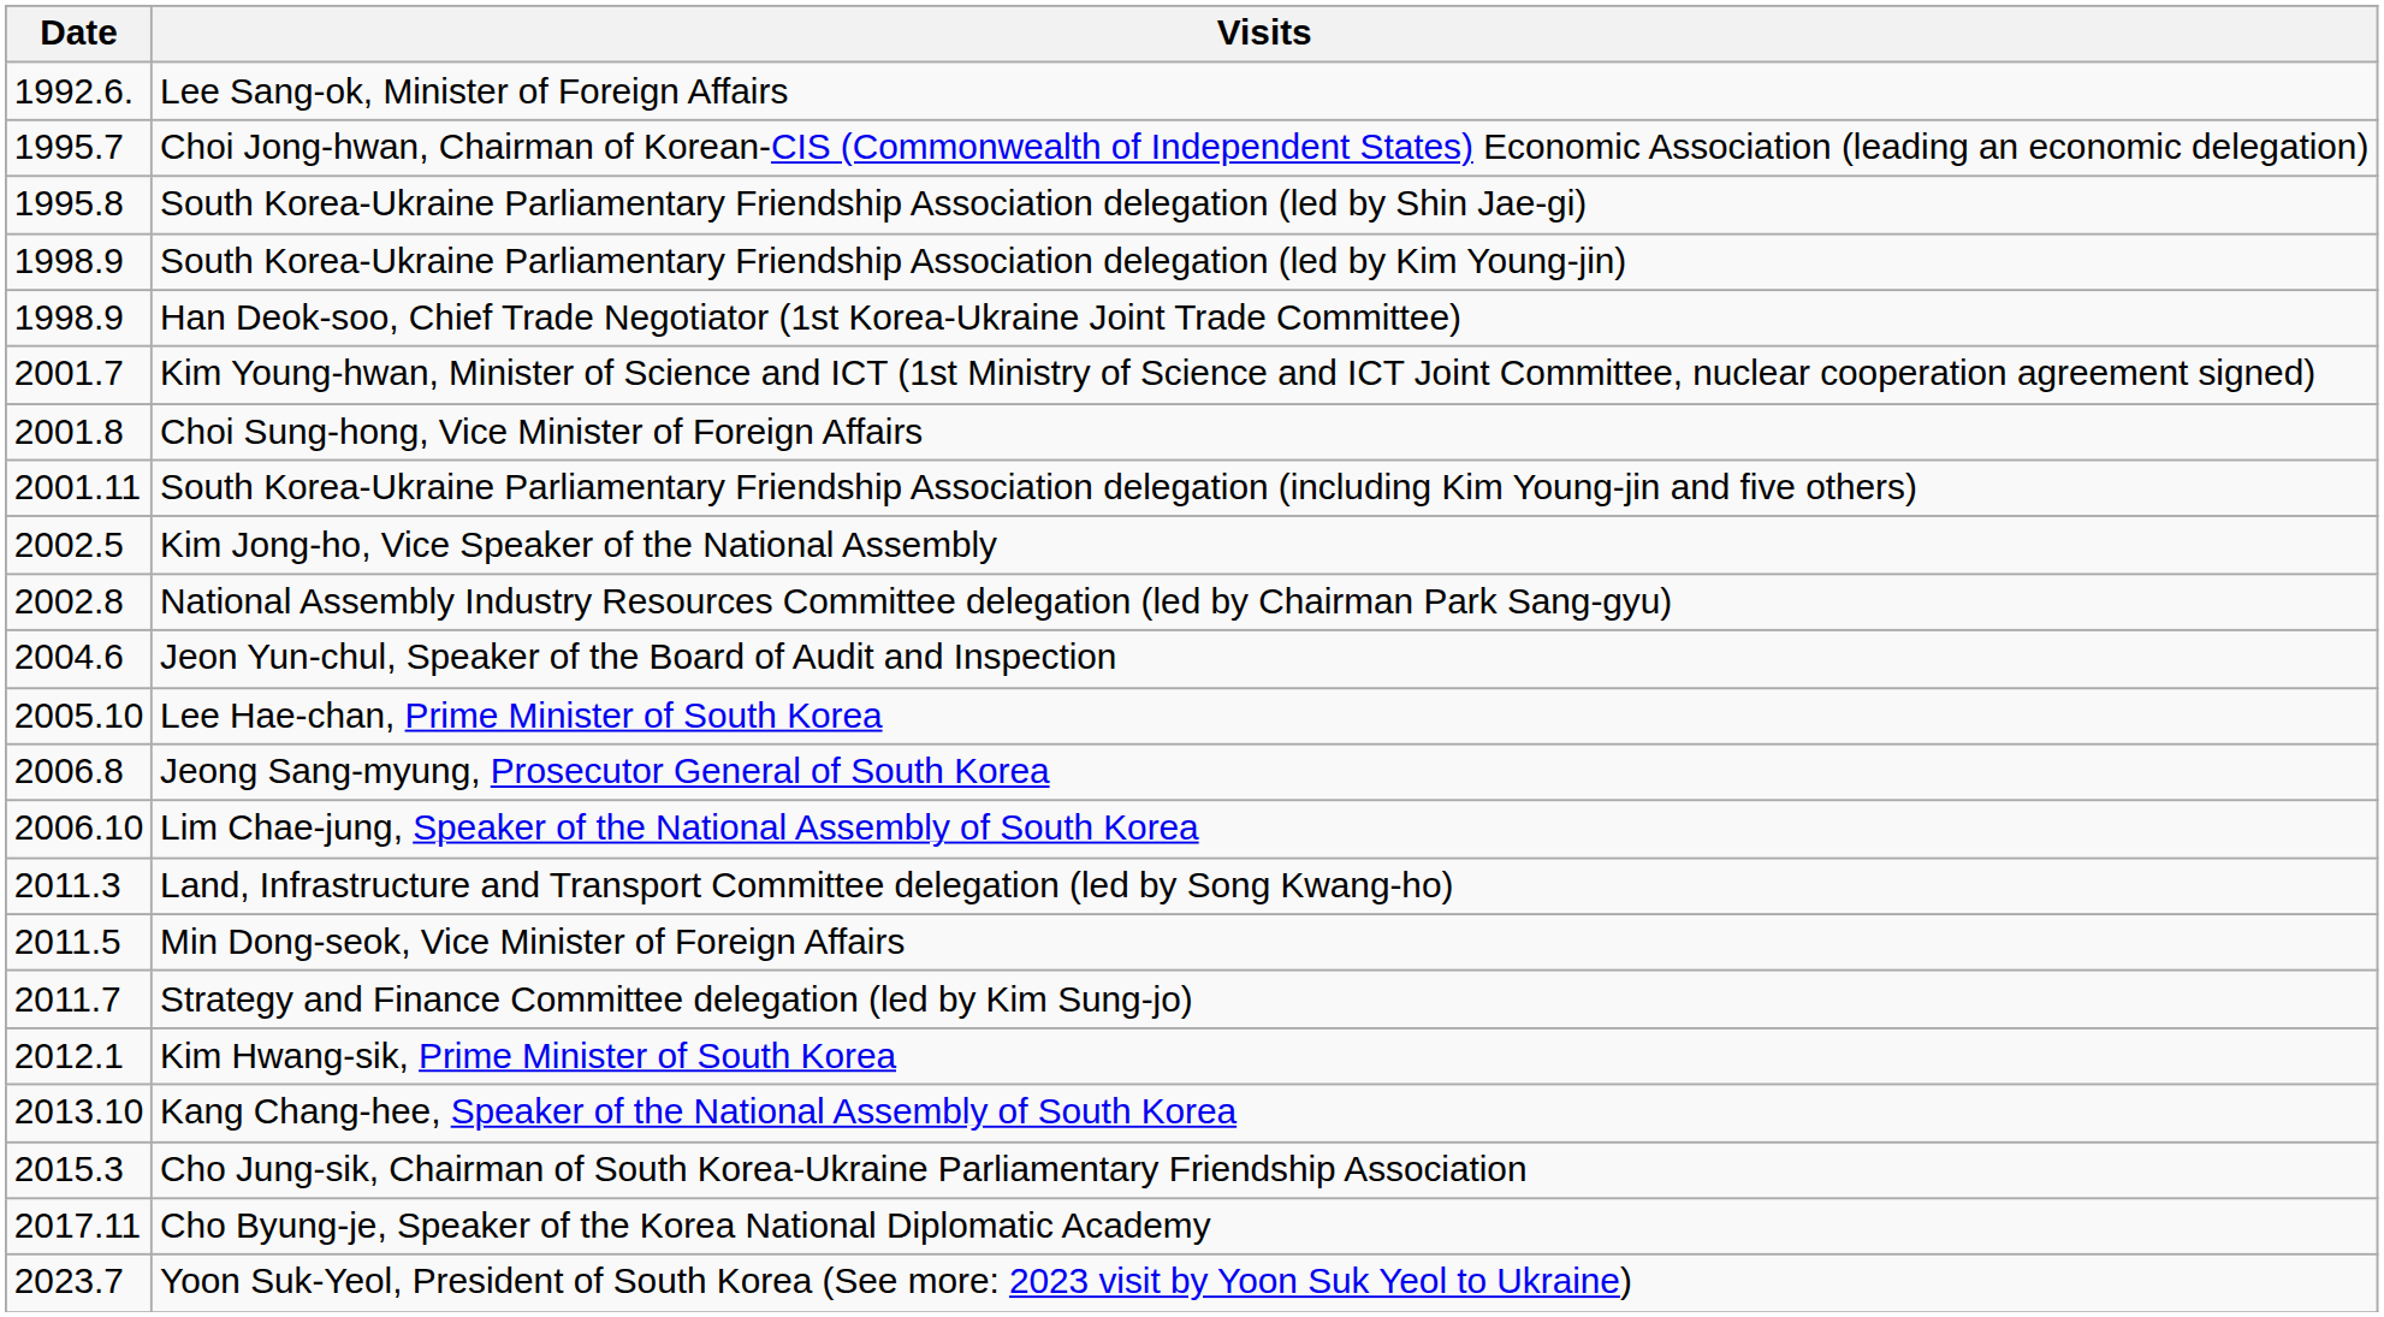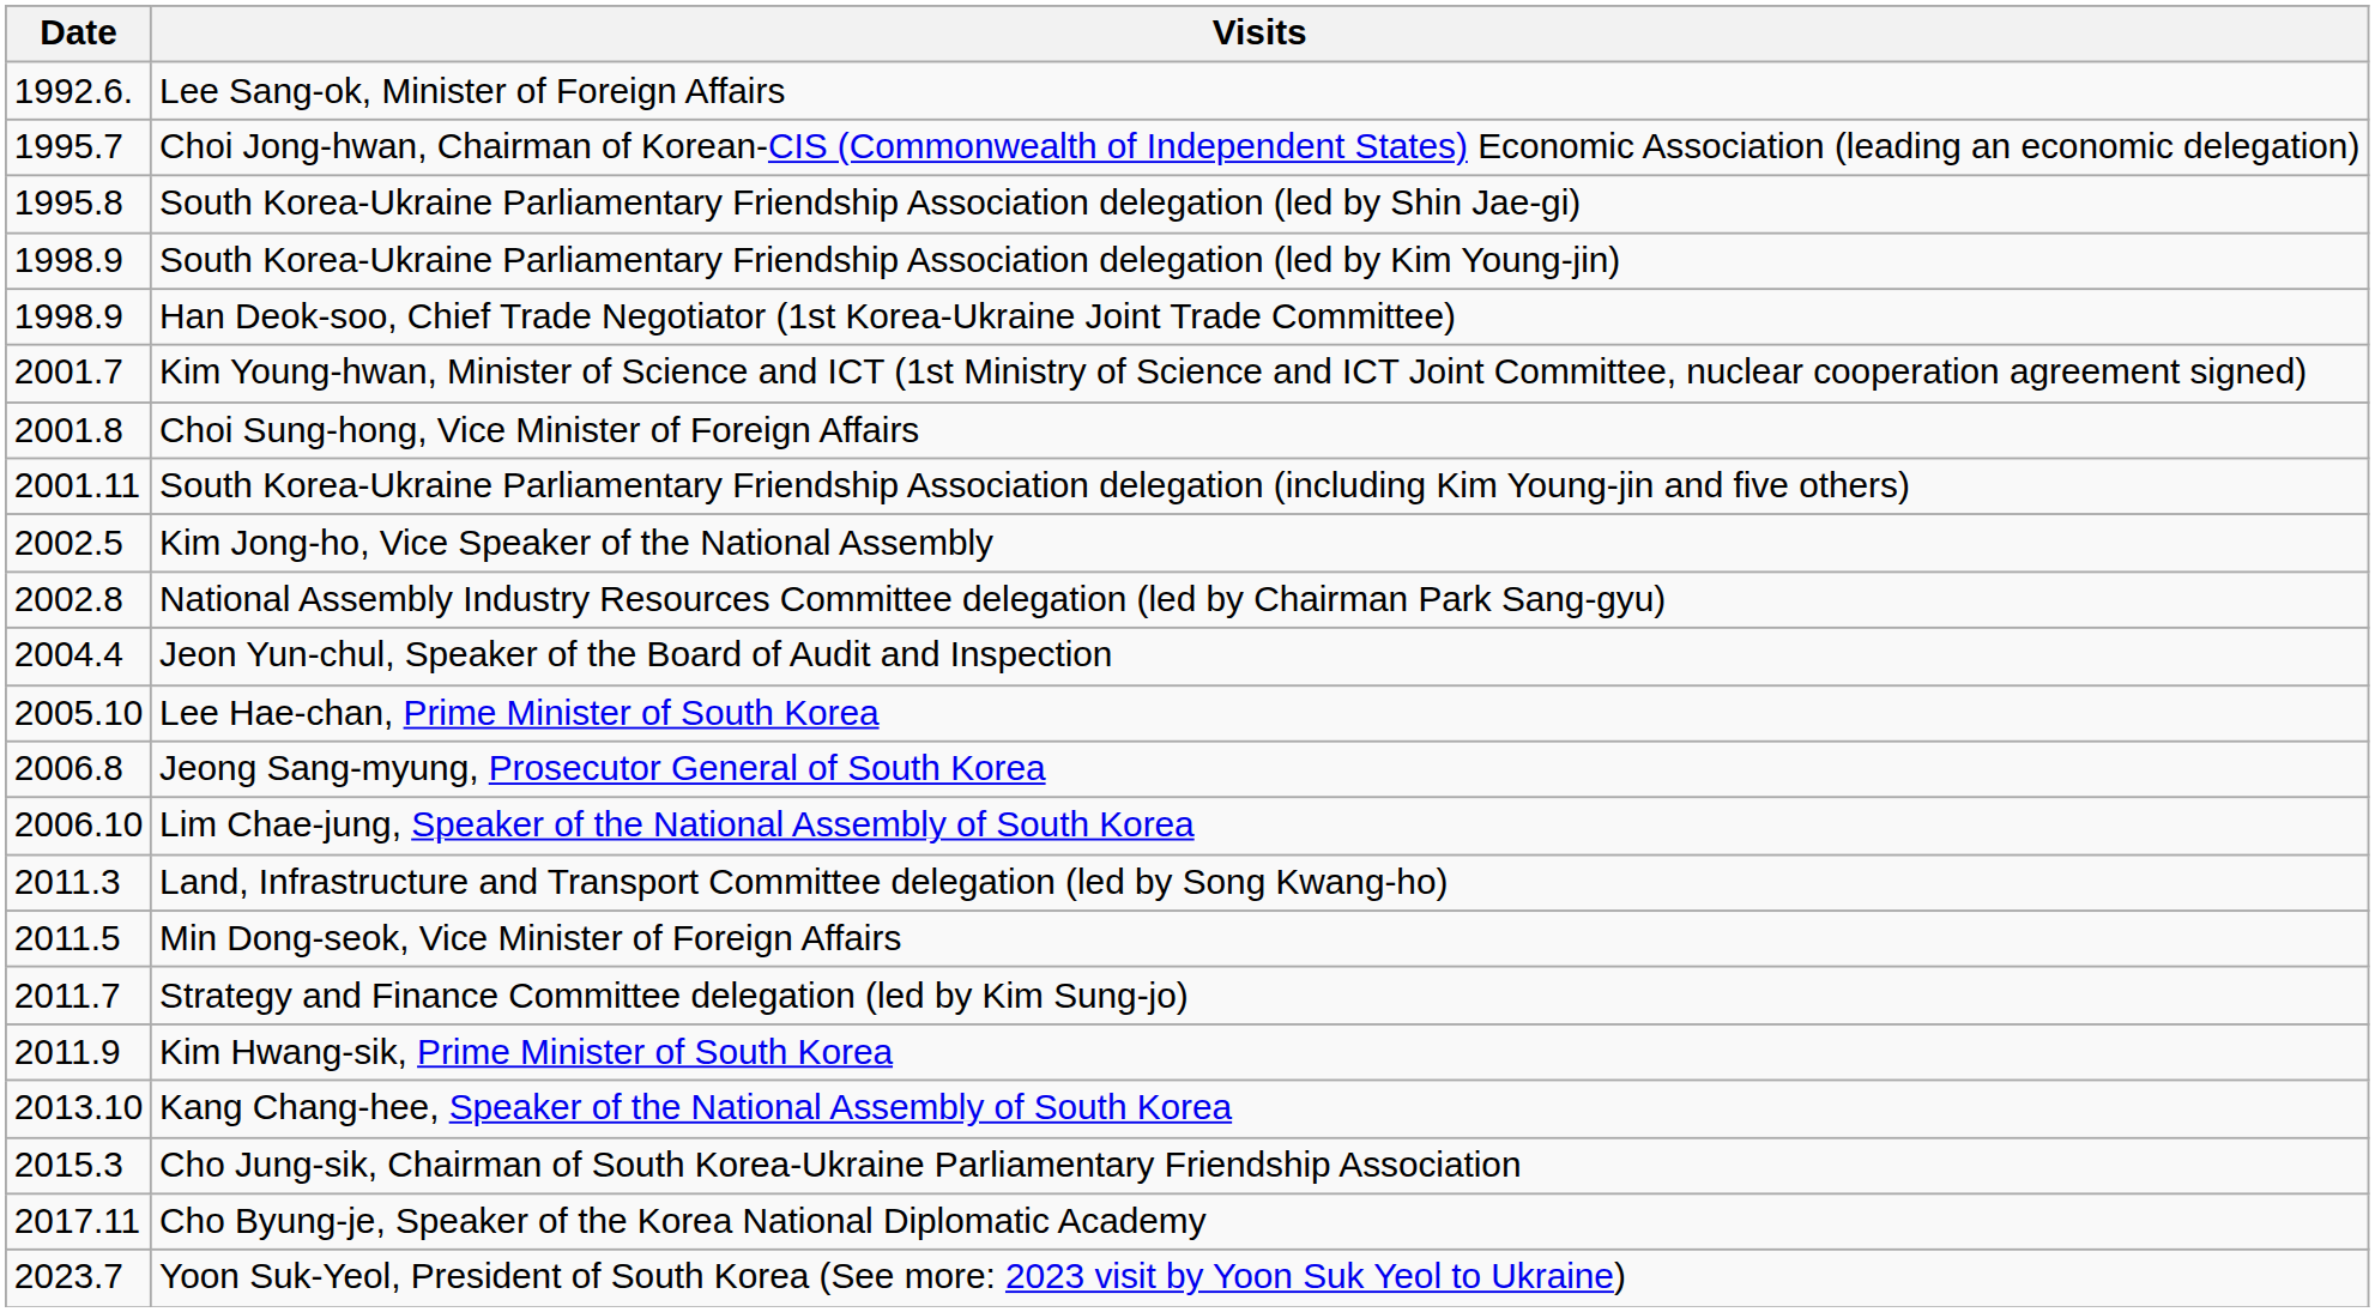Jeon Yun-chul, Speaker of the Board of Audit and Inspection | Date: 2004.6 -> 2004.4
Kim Hwang-sik, Prime Minister of South Korea | Date: 2012.1 -> 2011.9
